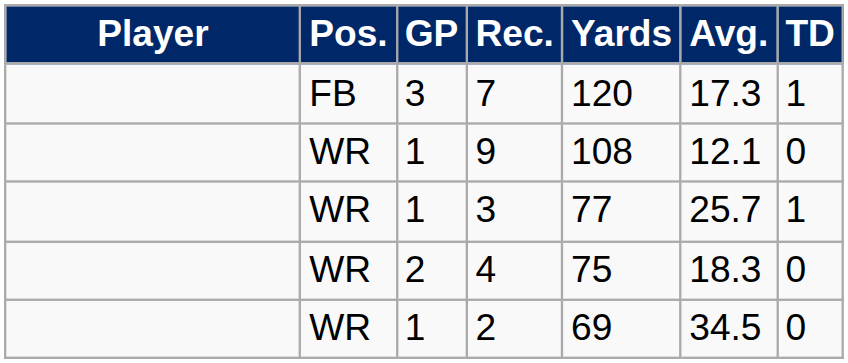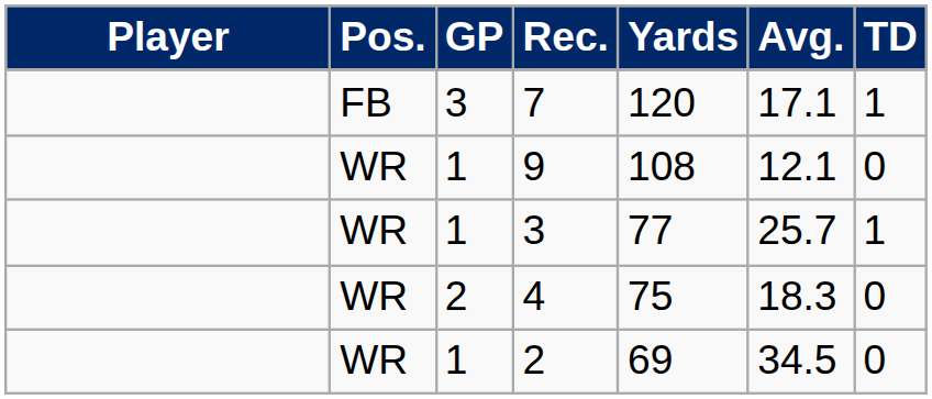7 | Avg.: 17.3 -> 17.1
